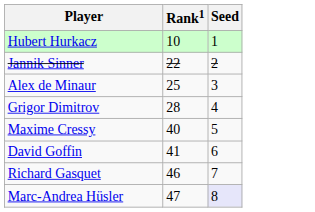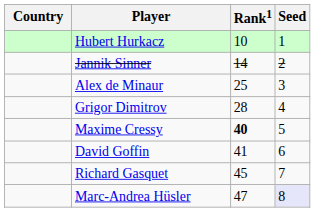+ column: Country
Jannik Sinner | Rank1: 22 -> 14
Maxime Cressy | Rank1: normal -> bold
Richard Gasquet | Rank1: 46 -> 45
